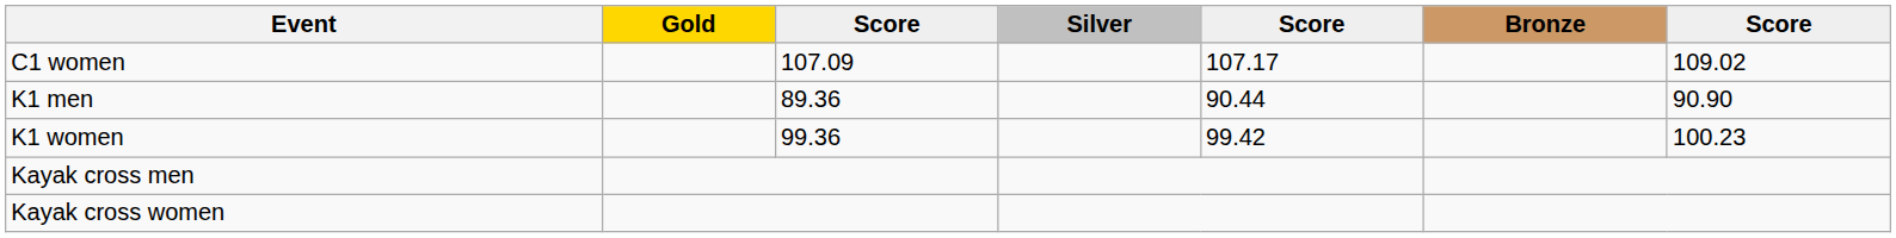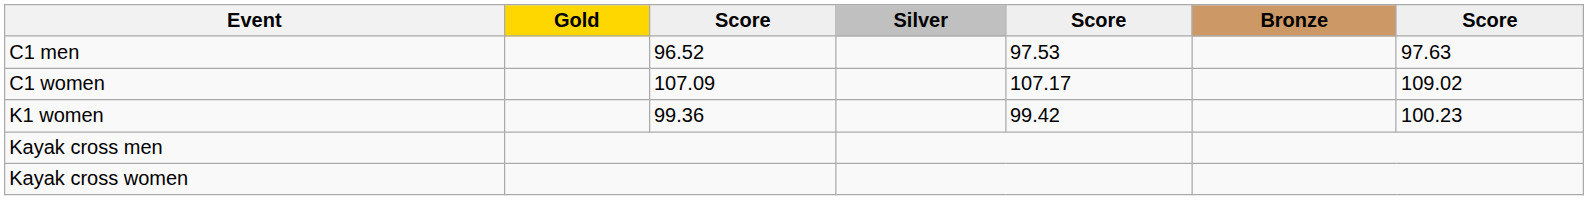+ row: C1 men | 96.52 | 97.53 | 97.63
- row: K1 men | 89.36 | 90.44 | 90.90
